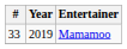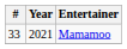Mamamoo | Year: 2019 -> 2021
